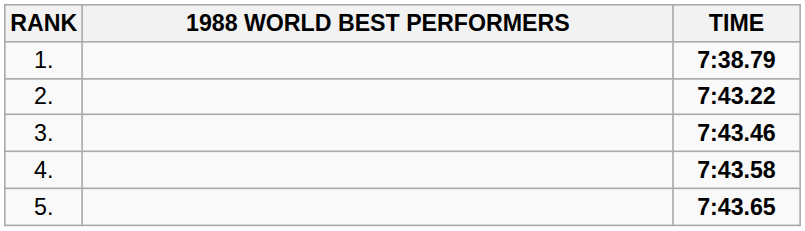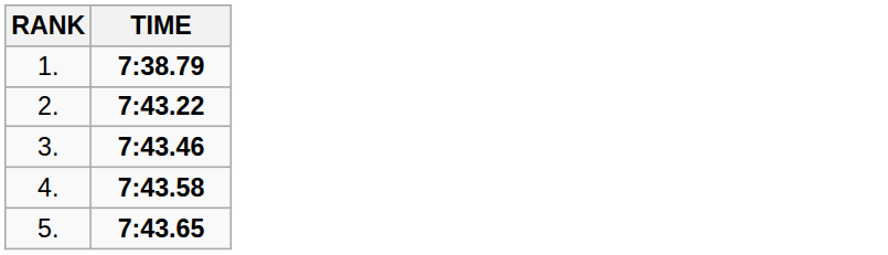- column: 1988 WORLD BEST PERFORMERS
